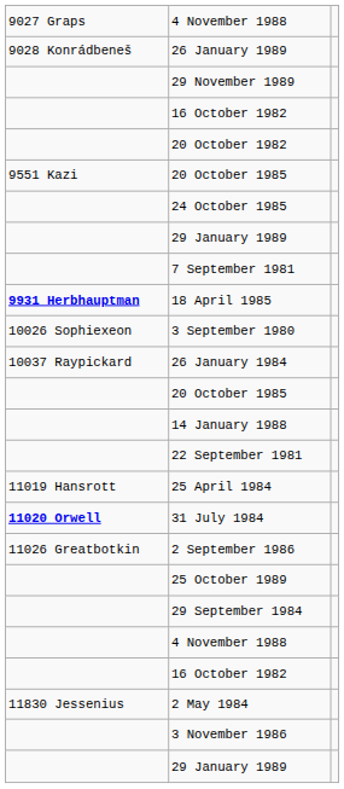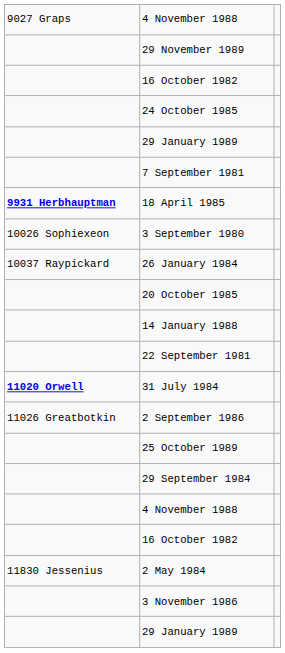- row: 9028 Konrádbeneš | 26 January 1989
- row: 20 October 1982
- row: 9551 Kazi | 20 October 1985
- row: 11019 Hansrott | 25 April 1984
